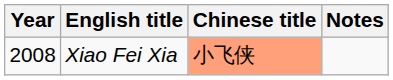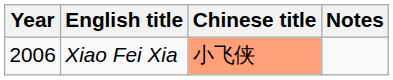Xiao Fei Xia | Year: 2008 -> 2006
